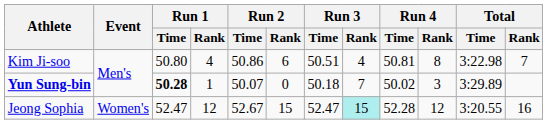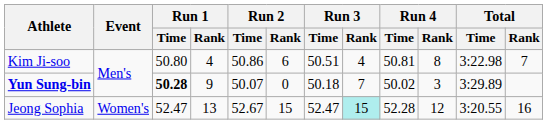Yun Sung-bin | Run 1 / Rank: 1 -> 9
Jeong Sophia | Run 1 / Rank: 12 -> 13
